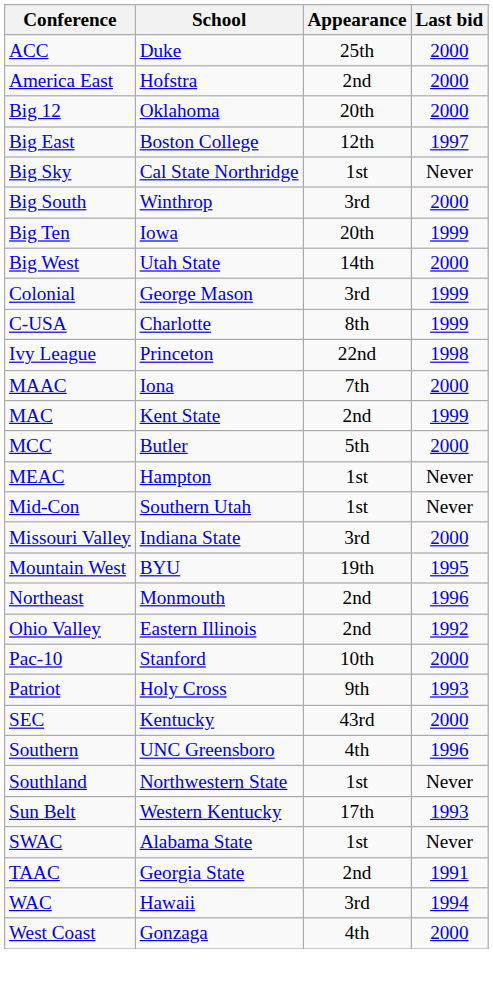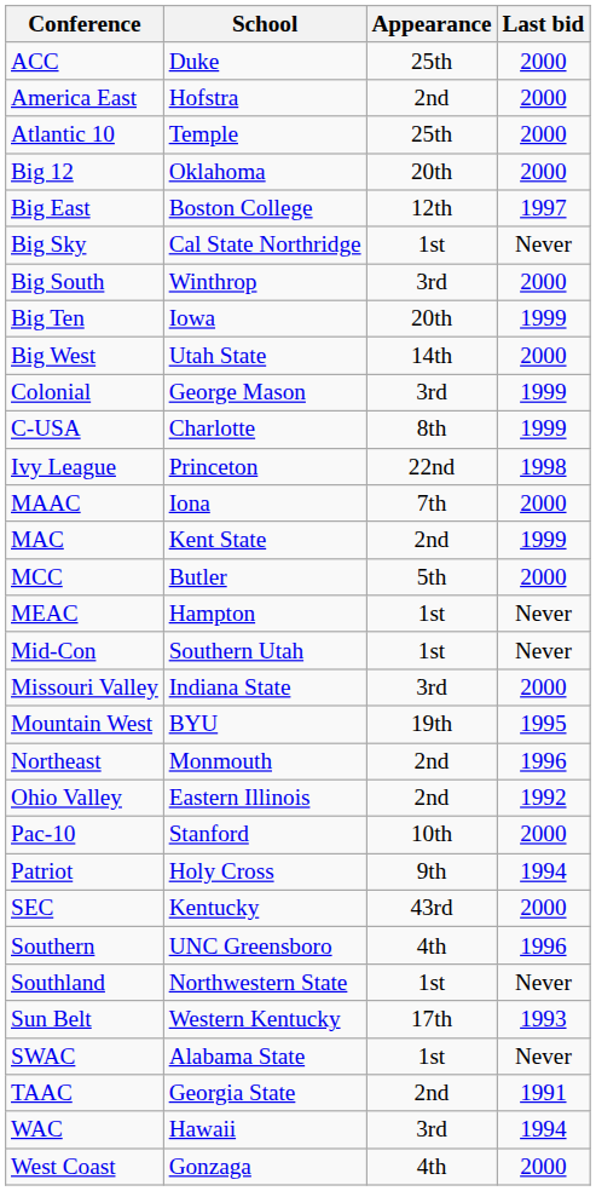+ row: Atlantic 10 | Temple | 25th | 2000
Patriot | Last bid: 1993 -> 1994
